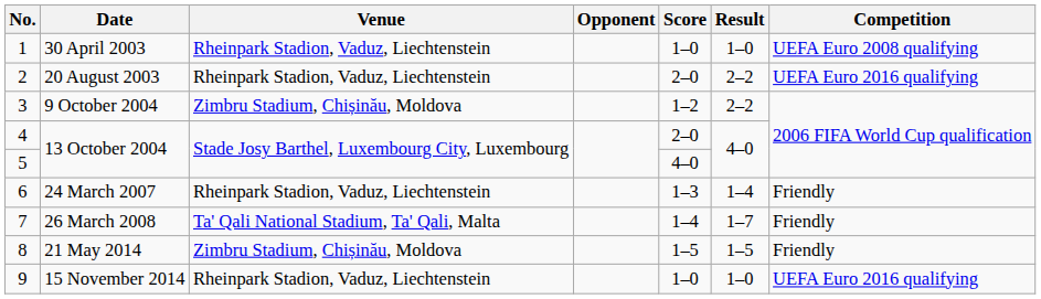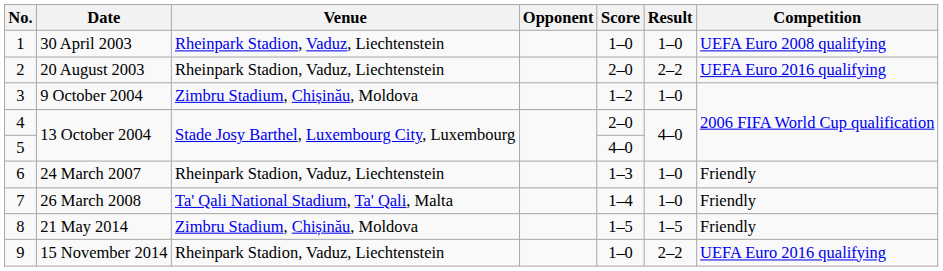3 | Result: 2–2 -> 1–0
6 | Result: 1–4 -> 1–0
7 | Result: 1–7 -> 1–0
9 | Result: 1–0 -> 2–2
